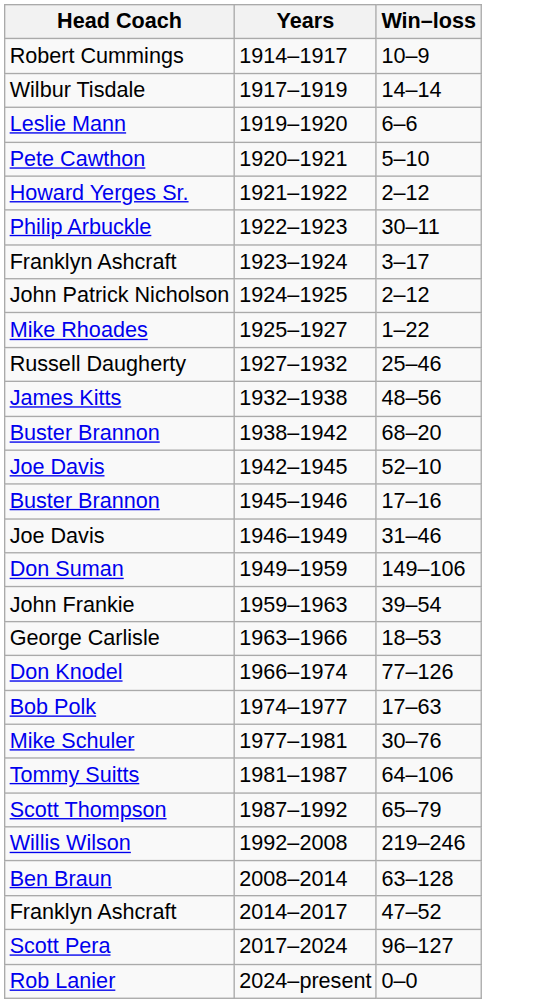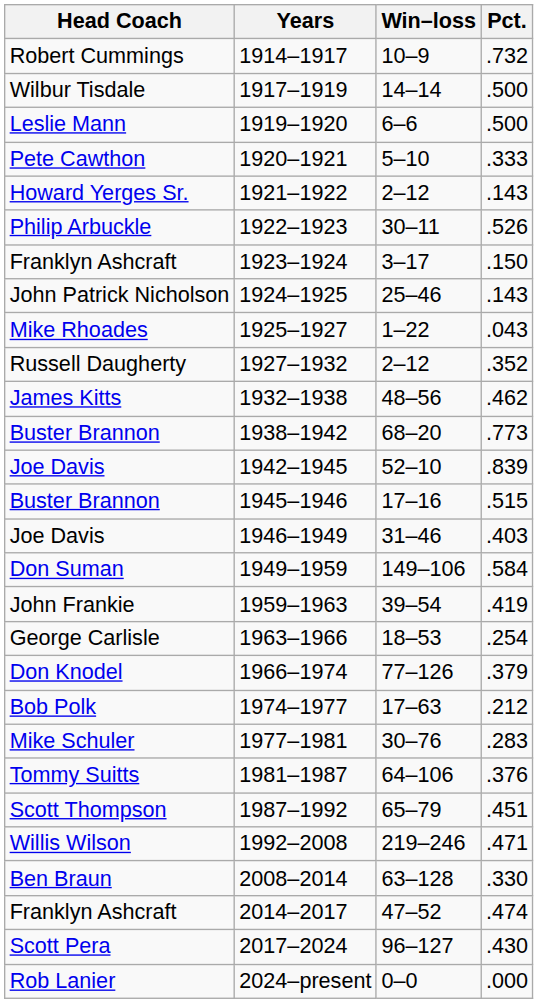+ column: Pct. | .732 | .500 | .500 | .333 | .143 | .526 | .150 | .143 | .043 | .352 | .462 | .773 | .839 | .515 | .403 | .584 | .419 | .254 | .379 | .212 | .283 | .376 | .451 | .471 | .330 | .474 | .430 | .000
1924–1925 | Win–loss: 2–12 -> 25–46
1927–1932 | Win–loss: 25–46 -> 2–12
